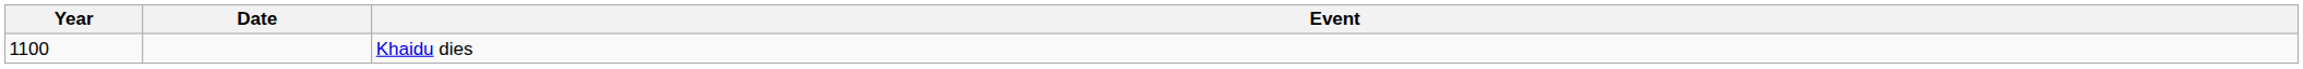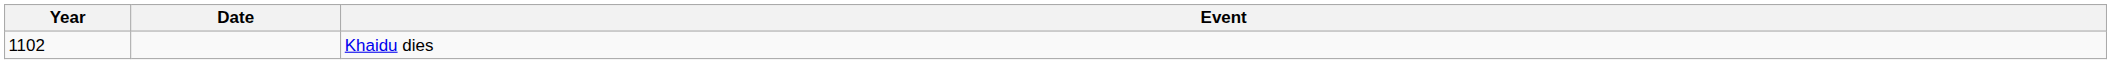Khaidu dies | Year: 1100 -> 1102
